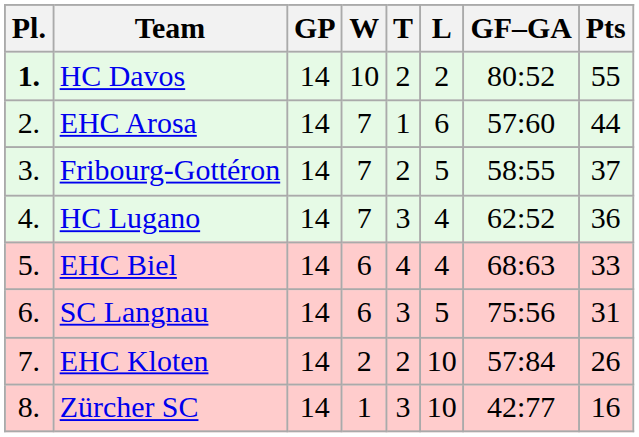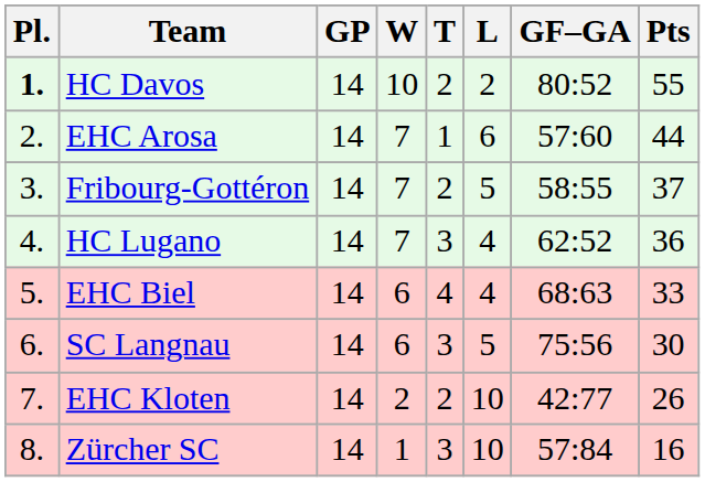SC Langnau | Pts: 31 -> 30
EHC Kloten | GF–GA: 57:84 -> 42:77
Zürcher SC | GF–GA: 42:77 -> 57:84
